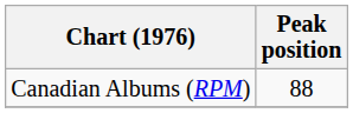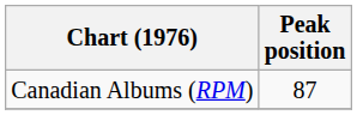Canadian Albums (RPM) | Peak position: 88 -> 87
